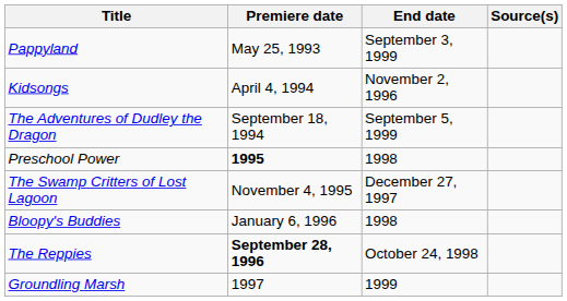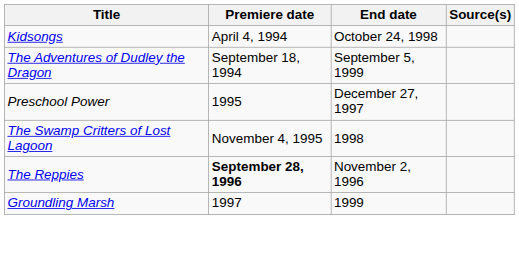- row: Pappyland | May 25, 1993 | September 3, 1999
Kidsongs | End date: November 2, 1996 -> October 24, 1998
Preschool Power | Premiere date: bold -> normal
Preschool Power | End date: 1998 -> December 27, 1997
The Swamp Critters of Lost Lagoon | End date: December 27, 1997 -> 1998
- row: Bloopy's Buddies | January 6, 1996 | 1998
The Reppies | End date: October 24, 1998 -> November 2, 1996
